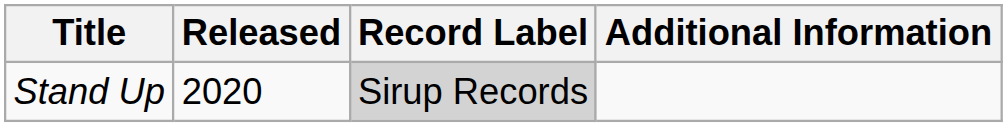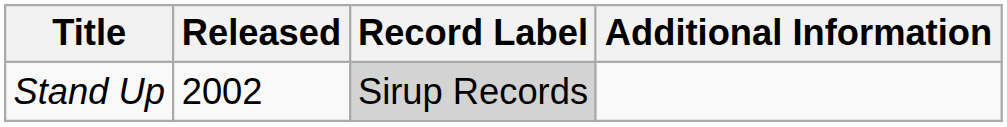Stand Up | Released: 2020 -> 2002
